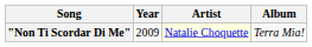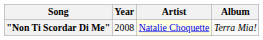"Non Ti Scordar Di Me" | Year: 2009 -> 2008
